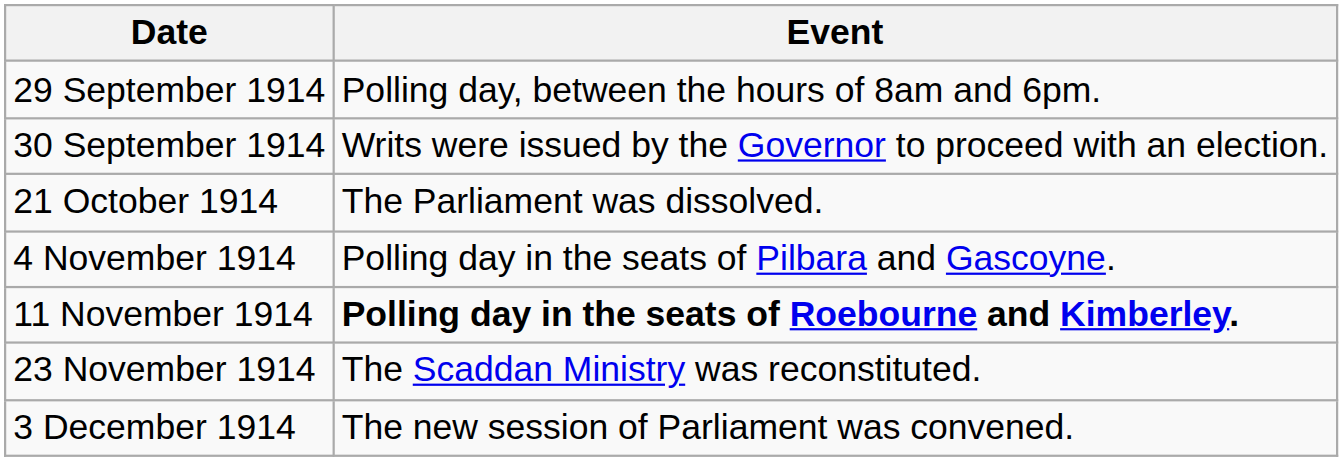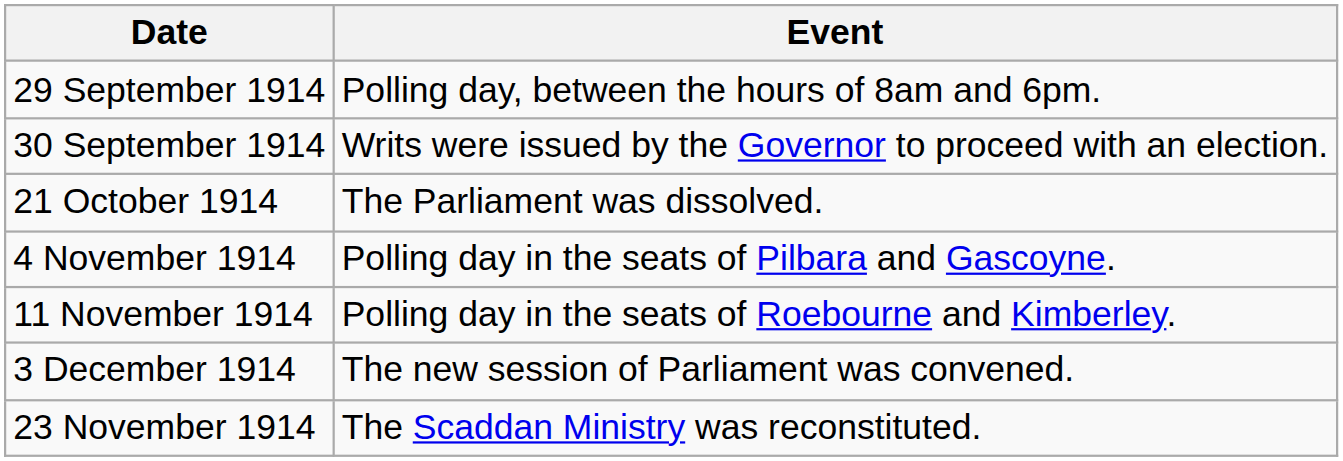11 November 1914 | Event: bold -> normal
rows swapped: 23 November 1914 <-> 3 December 1914
